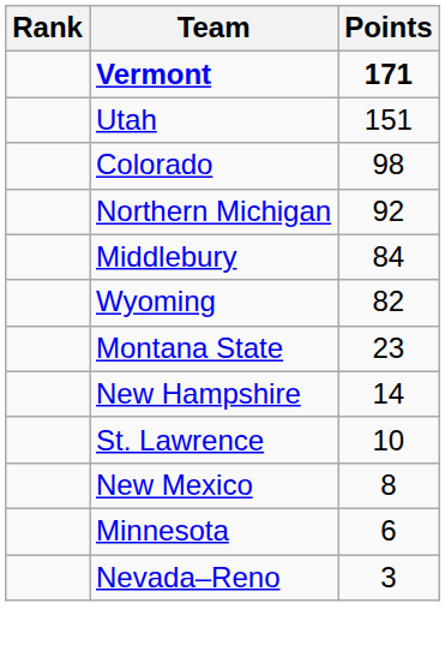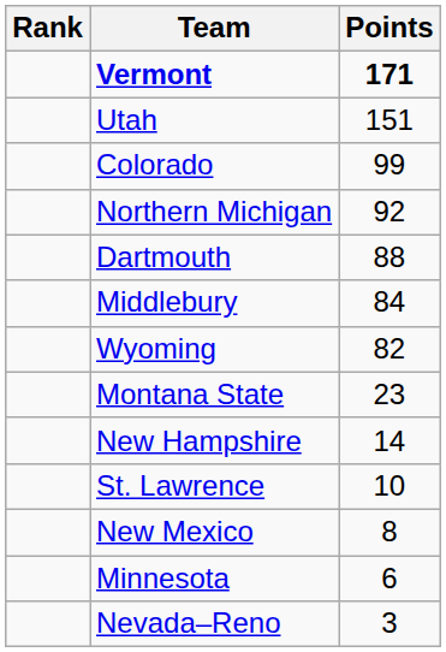Colorado | Points: 98 -> 99
+ row: Dartmouth | 88
